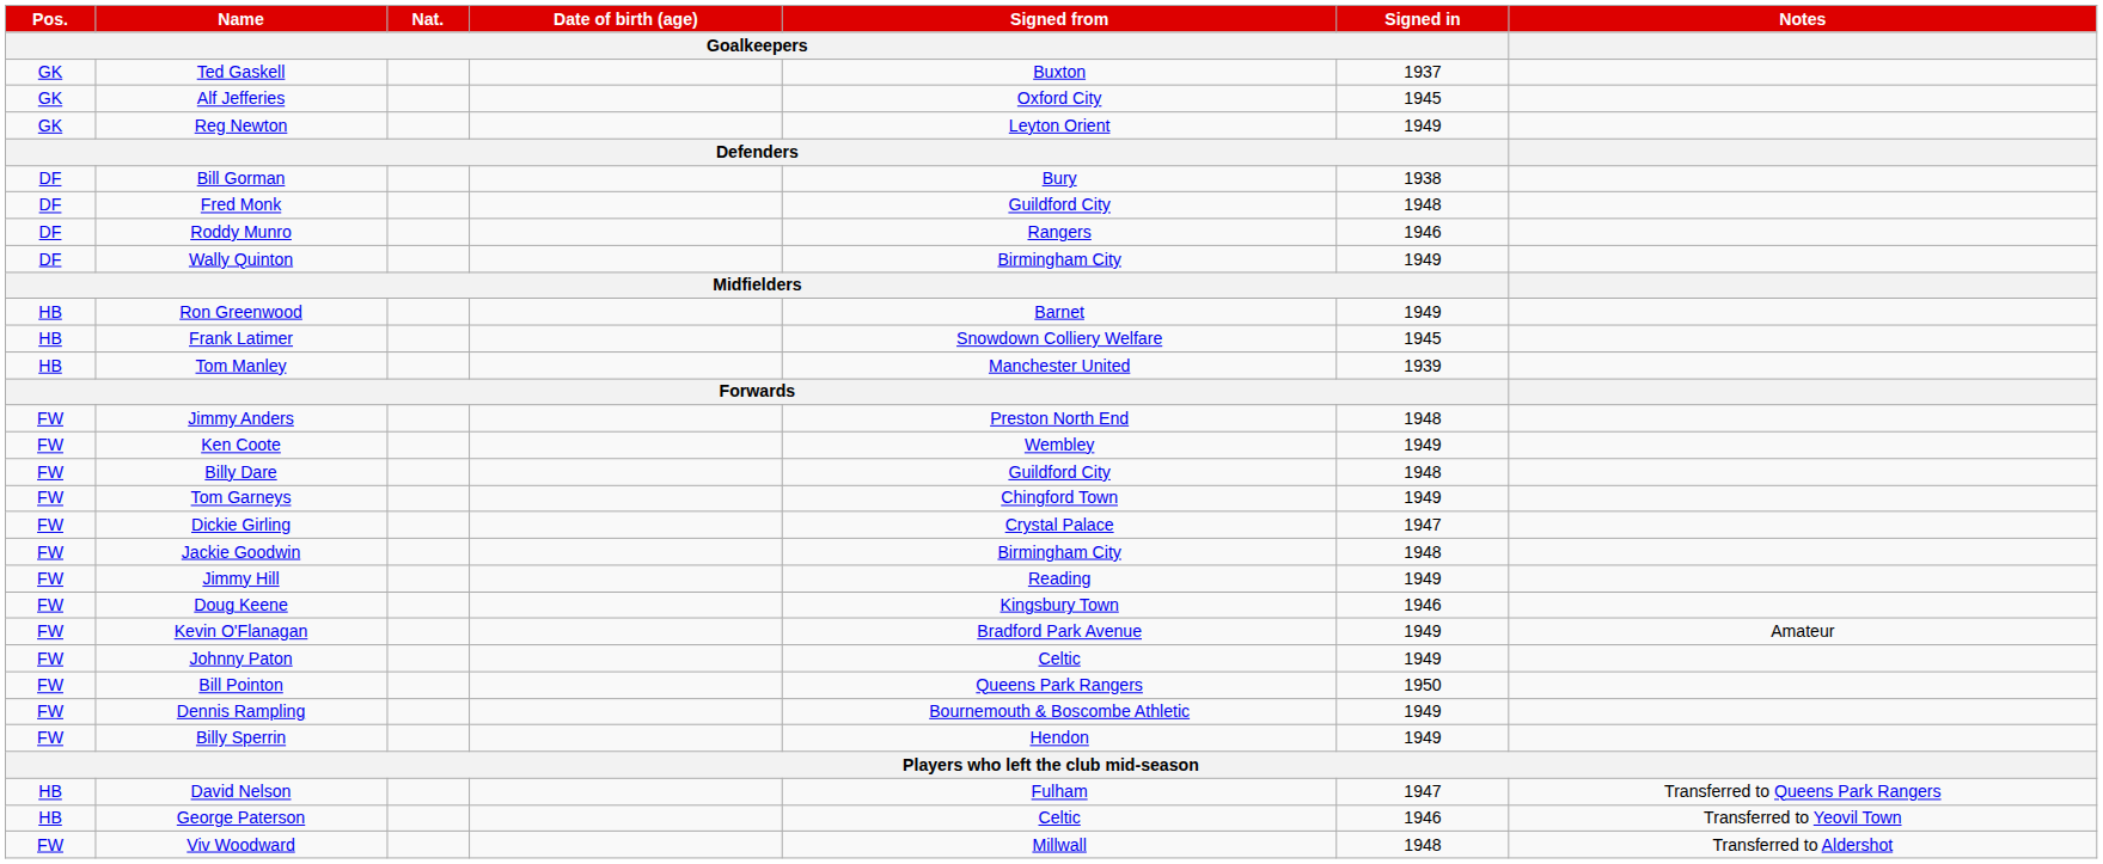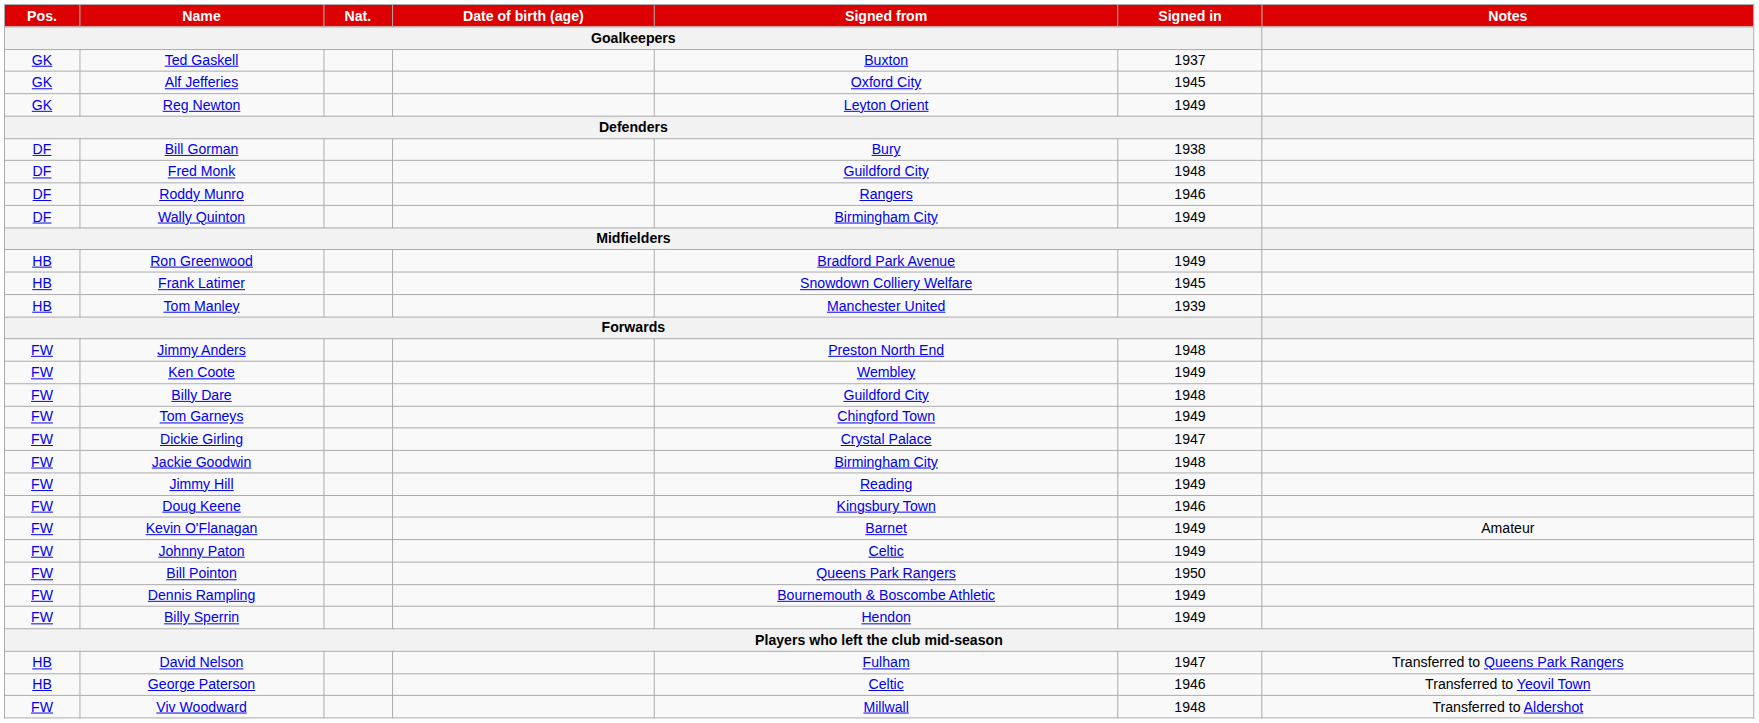Ron Greenwood | Signed from / Goalkeepers: Barnet -> Bradford Park Avenue
Kevin O'Flanagan | Signed from / Goalkeepers: Bradford Park Avenue -> Barnet
